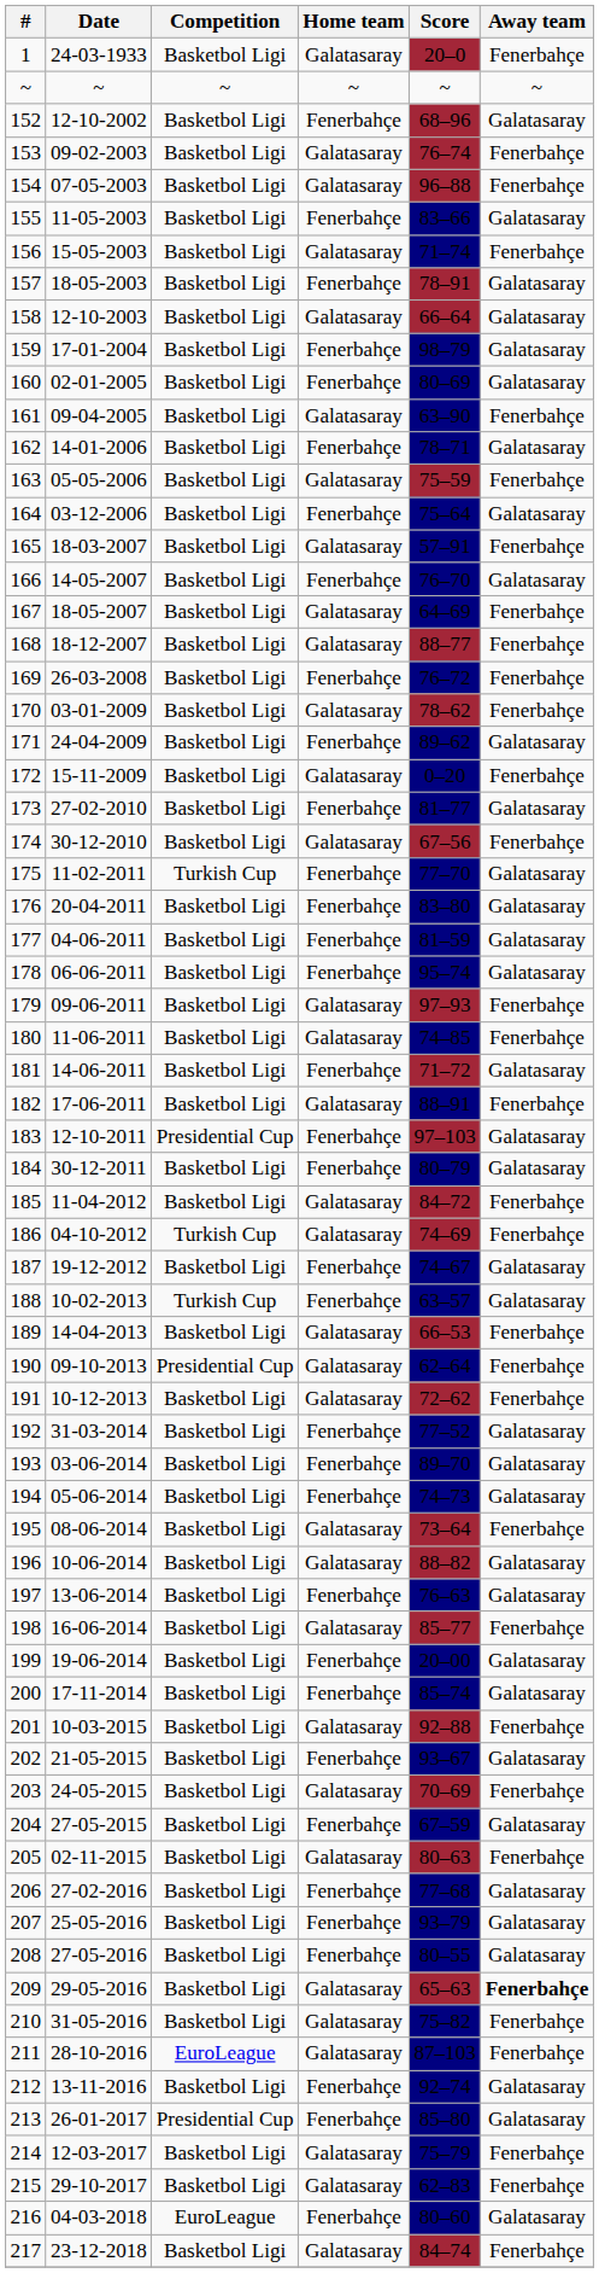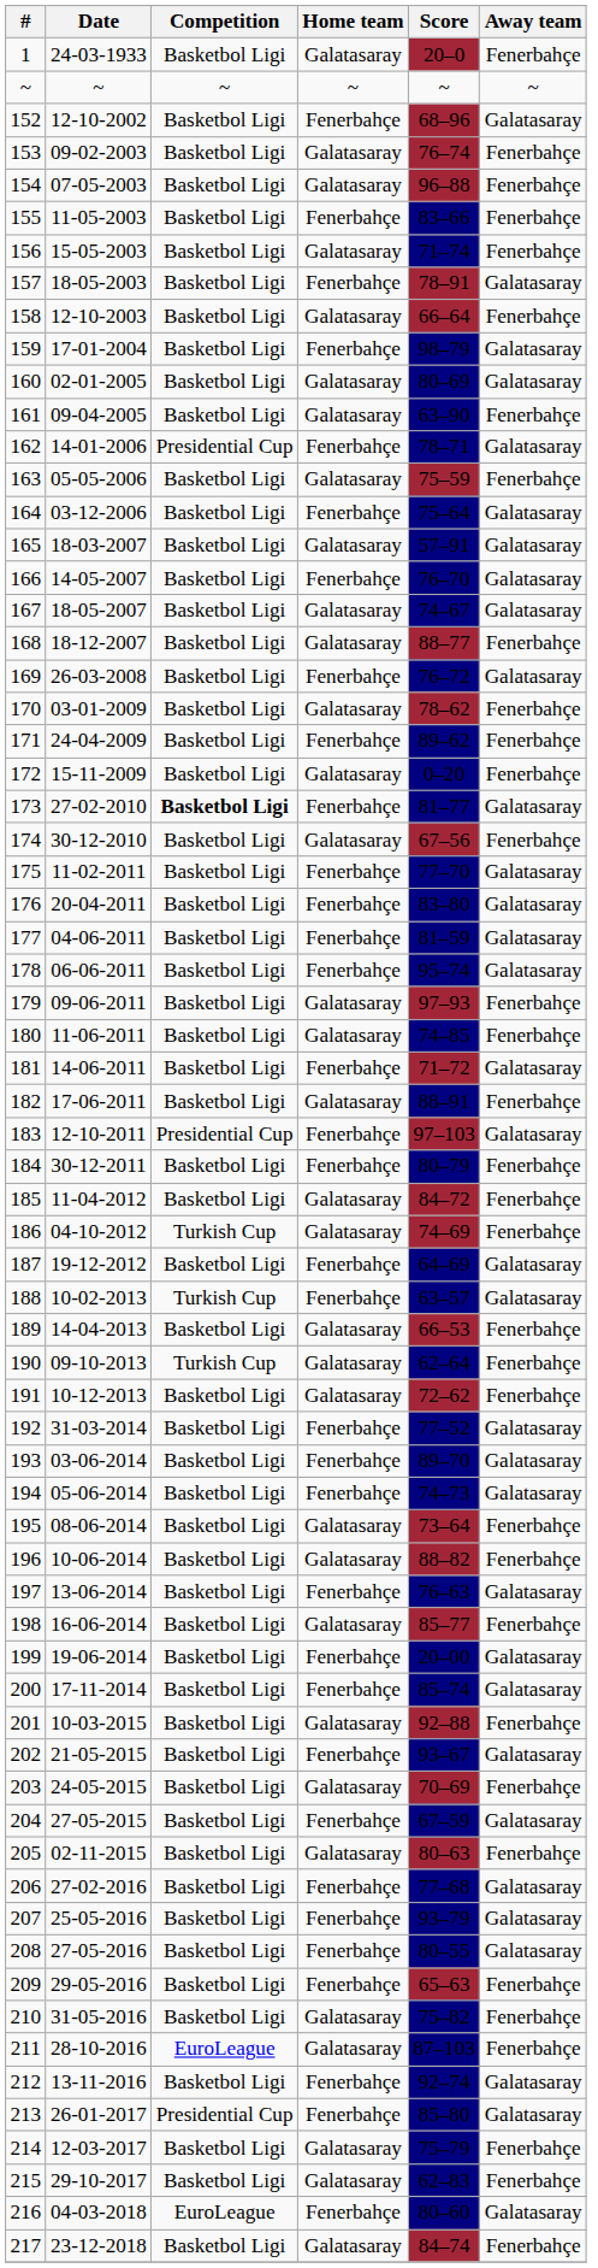155 | Away team: Galatasaray -> Fenerbahçe
158 | Away team: Galatasaray -> Fenerbahçe
160 | Home team: Fenerbahçe -> Galatasaray
162 | Competition: Basketbol Ligi -> Presidential Cup
165 | Away team: Fenerbahçe -> Galatasaray
167 | Score: 64–69 -> 74–67
167 | Away team: Fenerbahçe -> Galatasaray
169 | Away team: Fenerbahçe -> Galatasaray
171 | Away team: Galatasaray -> Fenerbahçe
173 | Competition: normal -> bold
175 | Competition: Turkish Cup -> Basketbol Ligi
184 | Away team: Galatasaray -> Fenerbahçe
187 | Score: 74–67 -> 64–69
190 | Competition: Presidential Cup -> Turkish Cup
196 | Away team: Galatasaray -> Fenerbahçe
209 | Home team: Galatasaray -> Fenerbahçe
209 | Away team: bold -> normal
